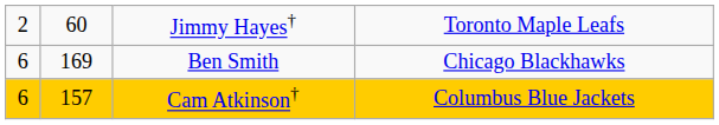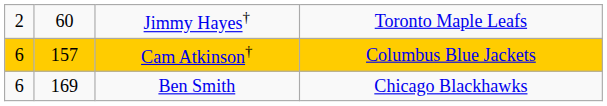rows swapped: Cam Atkinson† <-> Ben Smith
